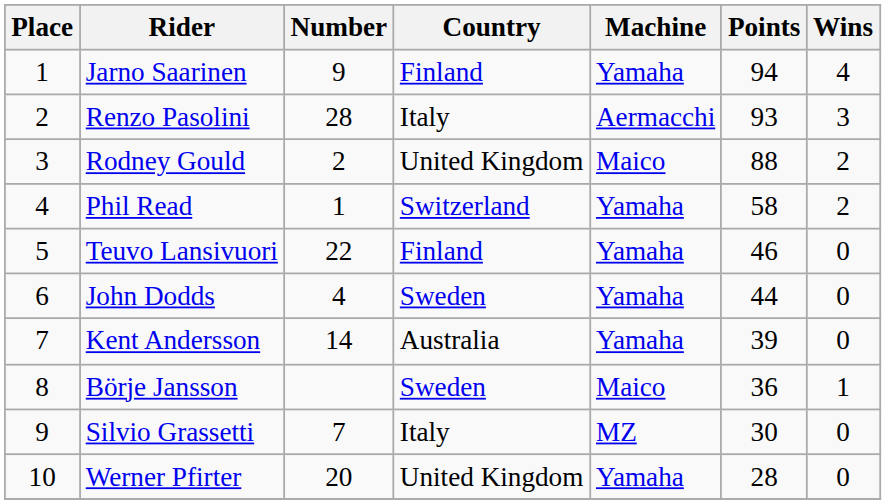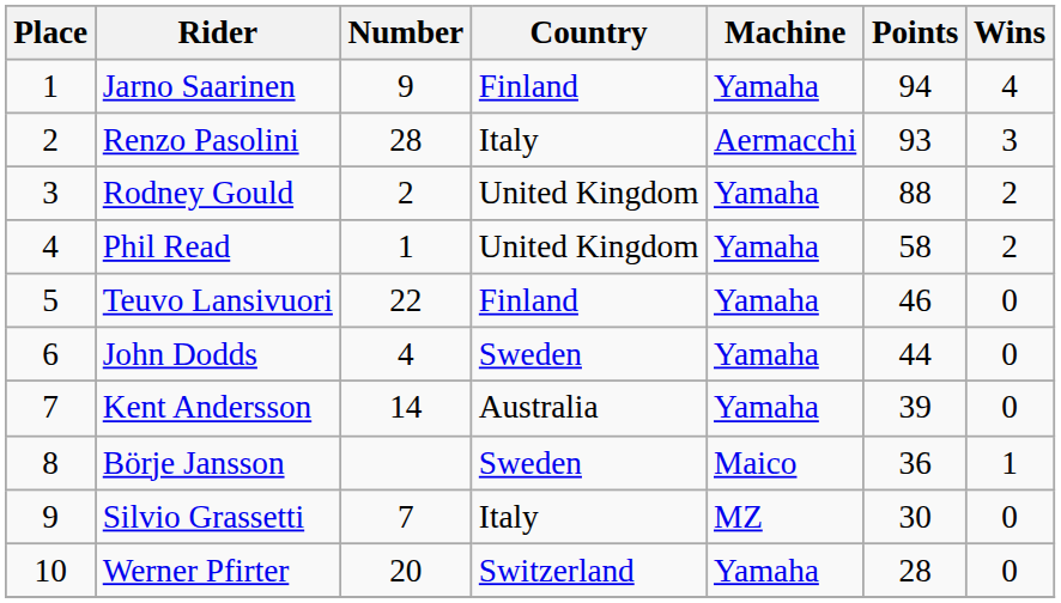Rodney Gould | Machine: Maico -> Yamaha
Phil Read | Country: Switzerland -> United Kingdom
Werner Pfirter | Country: United Kingdom -> Switzerland
